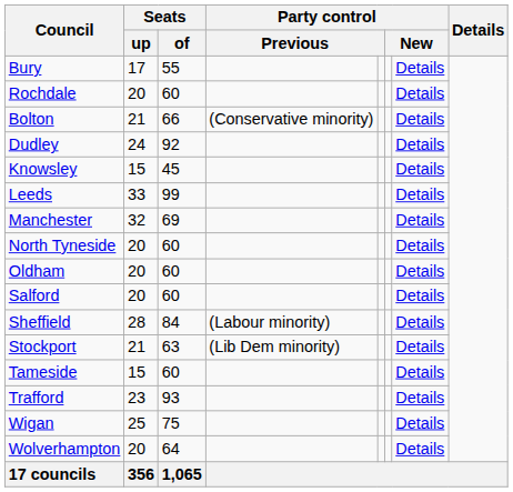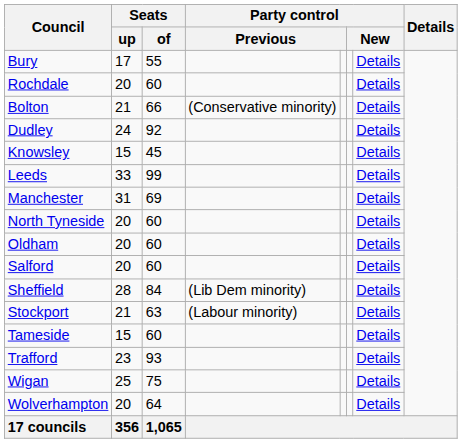Manchester | Seats / up: 32 -> 31
Sheffield | column 4: (Labour minority) -> (Lib Dem minority)
Stockport | column 4: (Lib Dem minority) -> (Labour minority)
